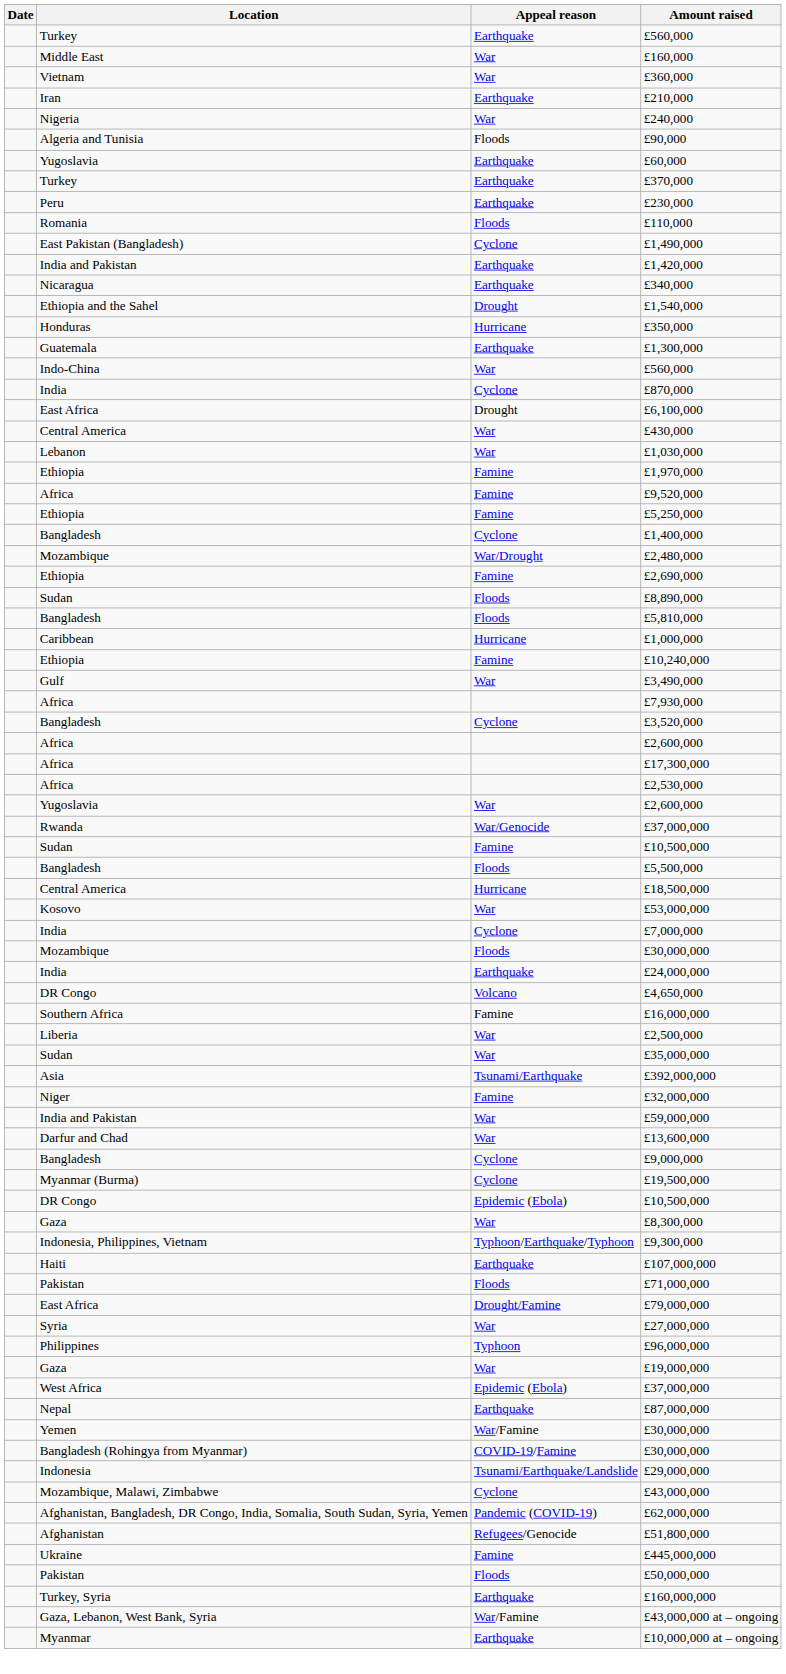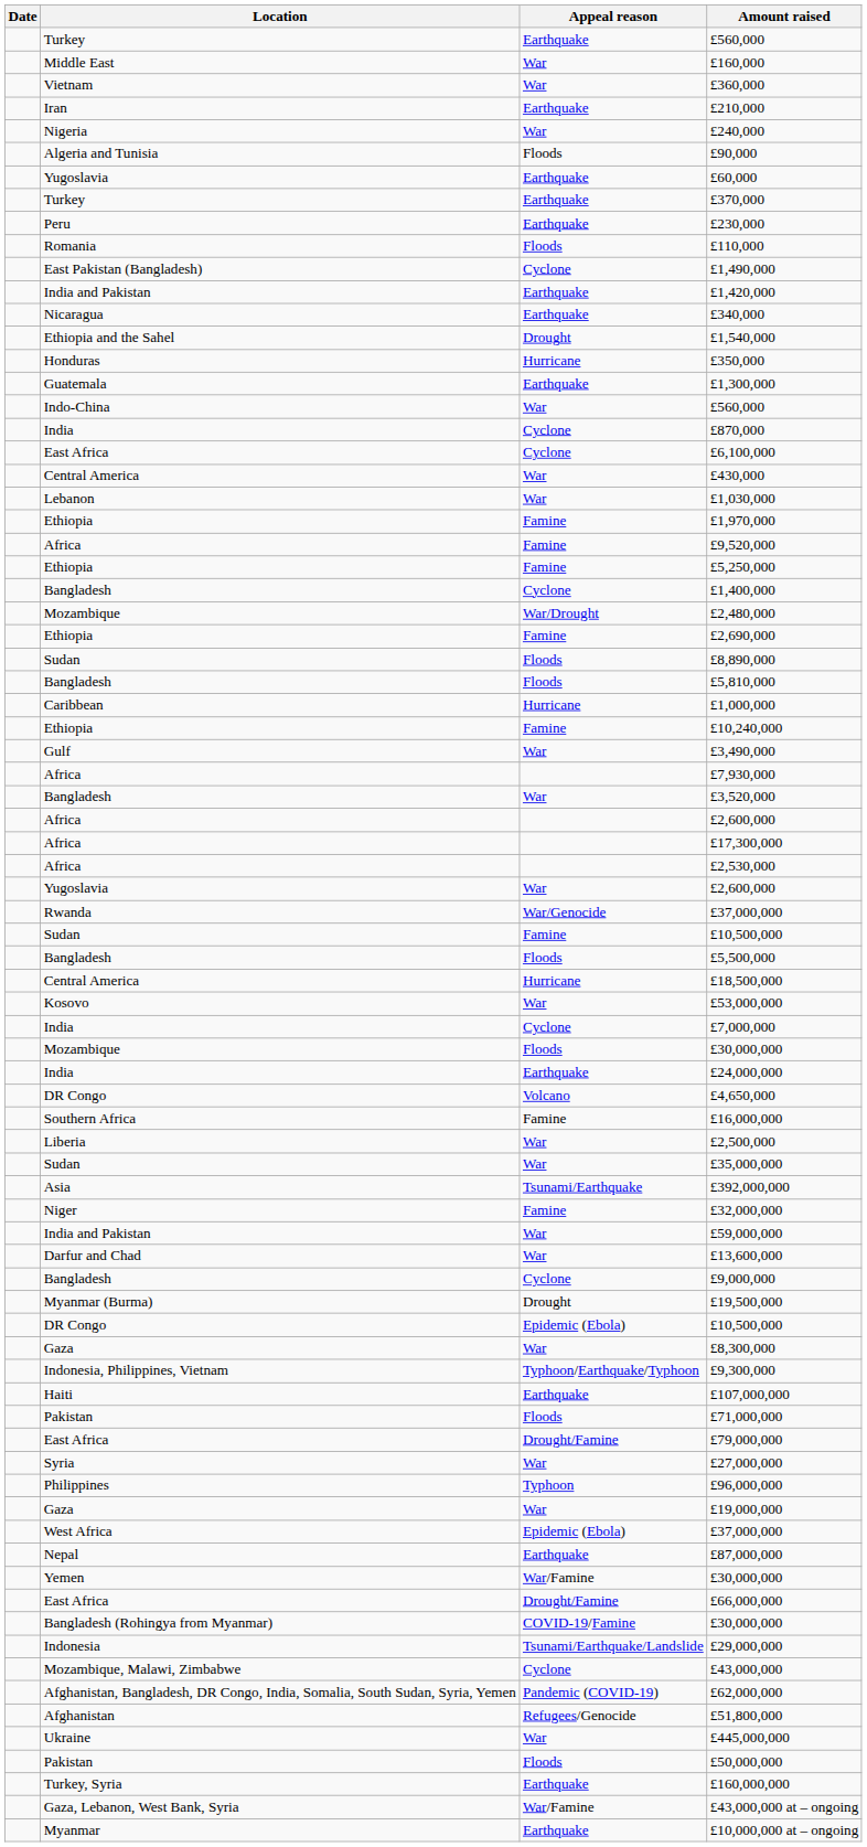£6,100,000 | Appeal reason: Drought -> Cyclone
£3,520,000 | Appeal reason: Cyclone -> War
£19,500,000 | Appeal reason: Cyclone -> Drought
+ row: East Africa | Drought/Famine | £66,000,000
£445,000,000 | Appeal reason: Famine -> War
